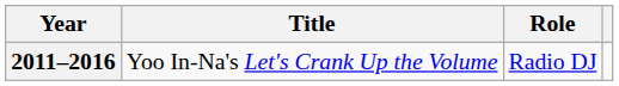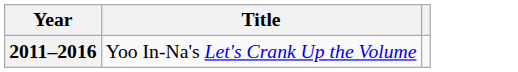- column: Role | Radio DJ
